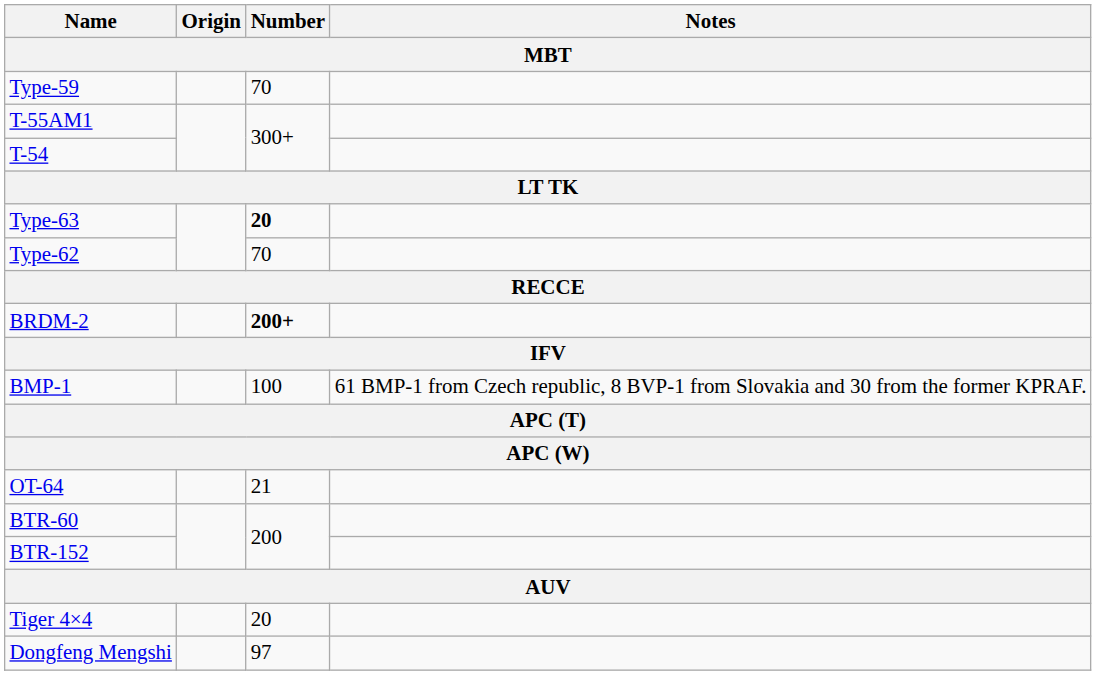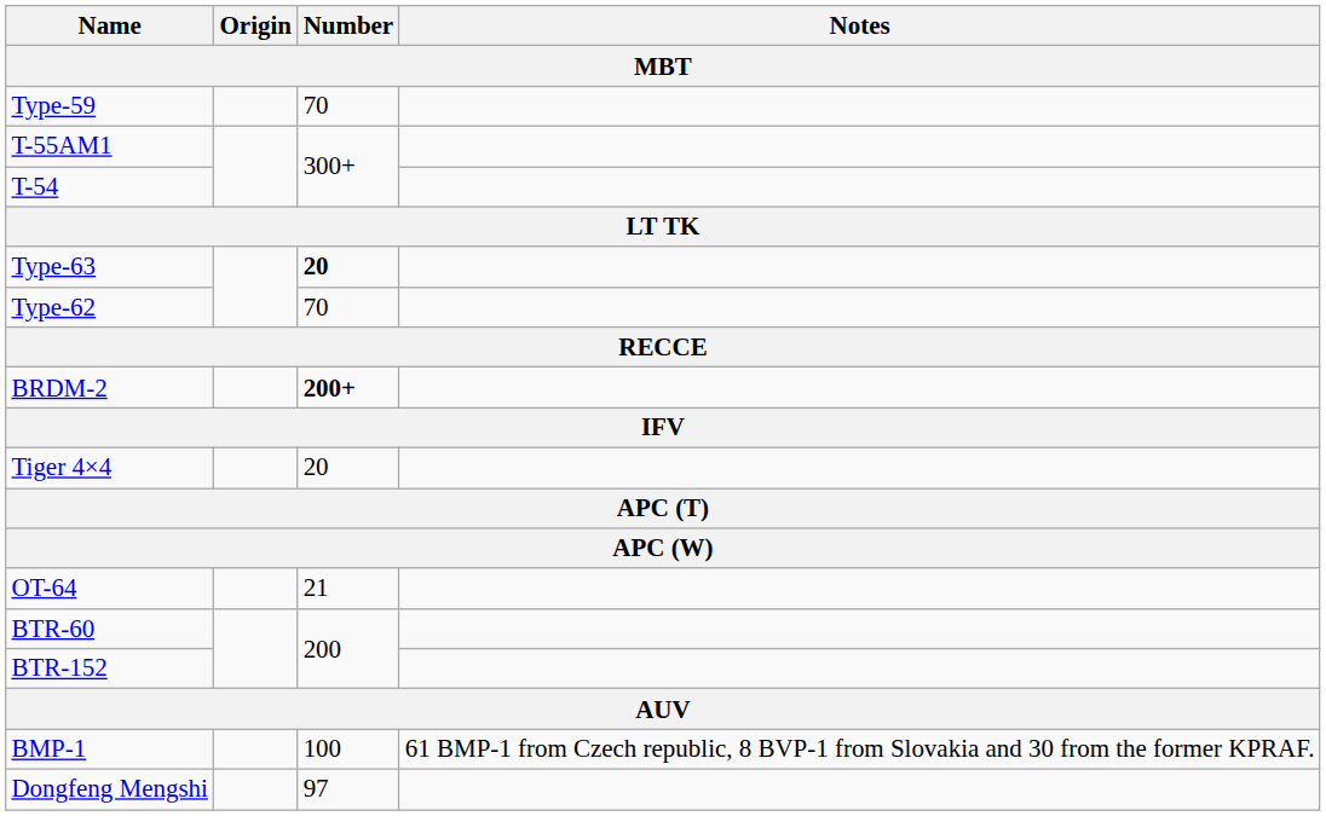rows swapped: BMP-1 <-> Tiger 4×4
